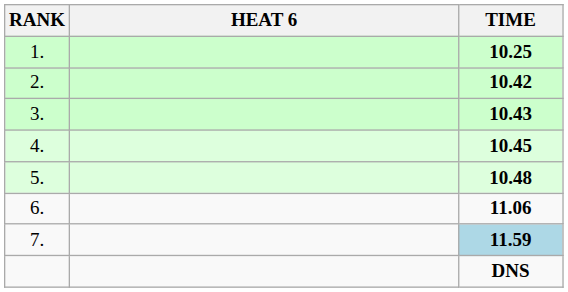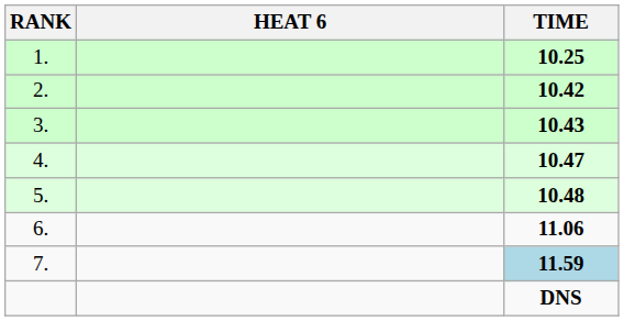4. | TIME: 10.45 -> 10.47
